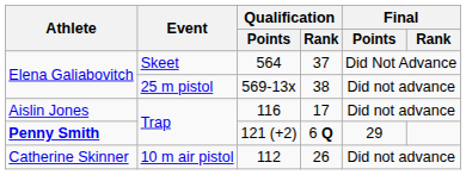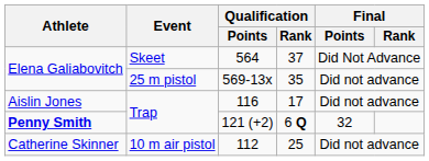569-13x | Qualification / Rank: 38 -> 35
121 (+2) | Final / Points: 29 -> 32
112 | Qualification / Rank: 26 -> 25
